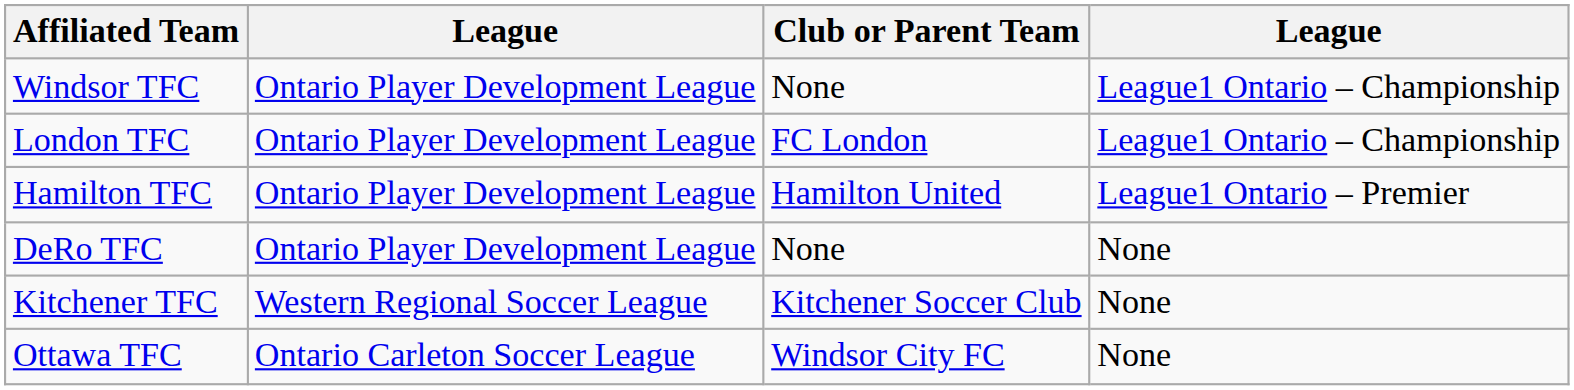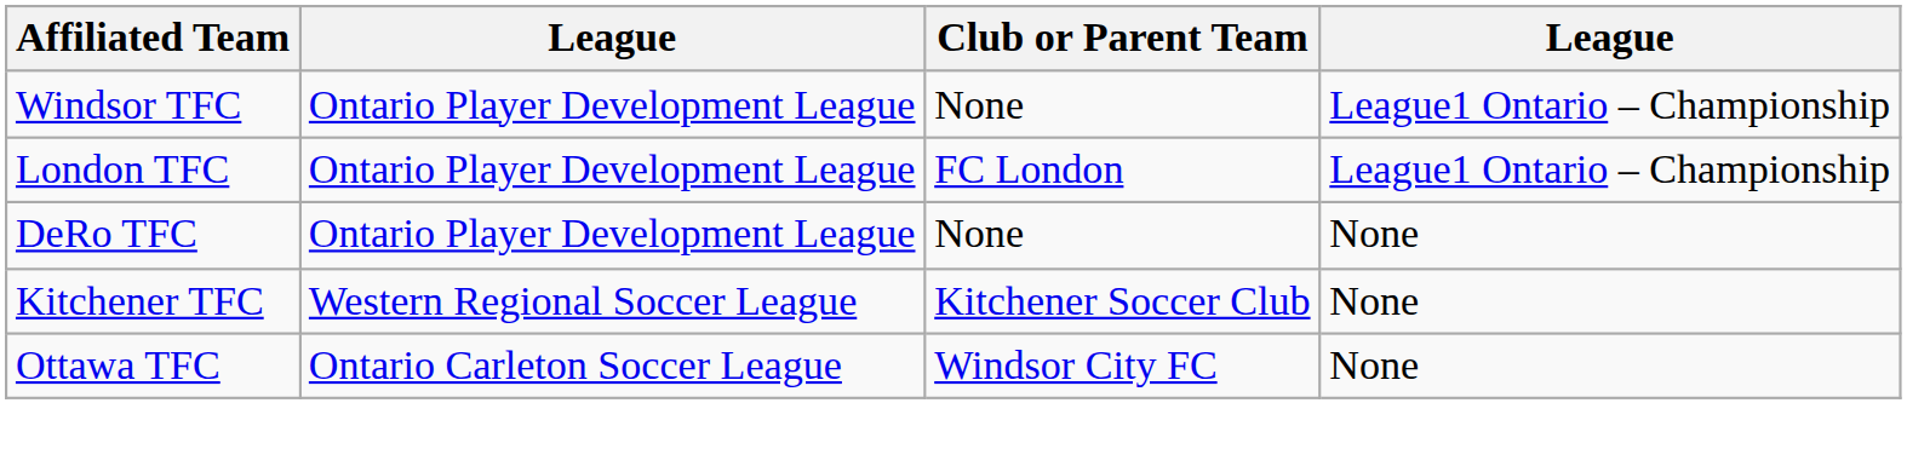- row: Hamilton TFC | Ontario Player Development League | Hamilton United | League1 Ontario – Premier
